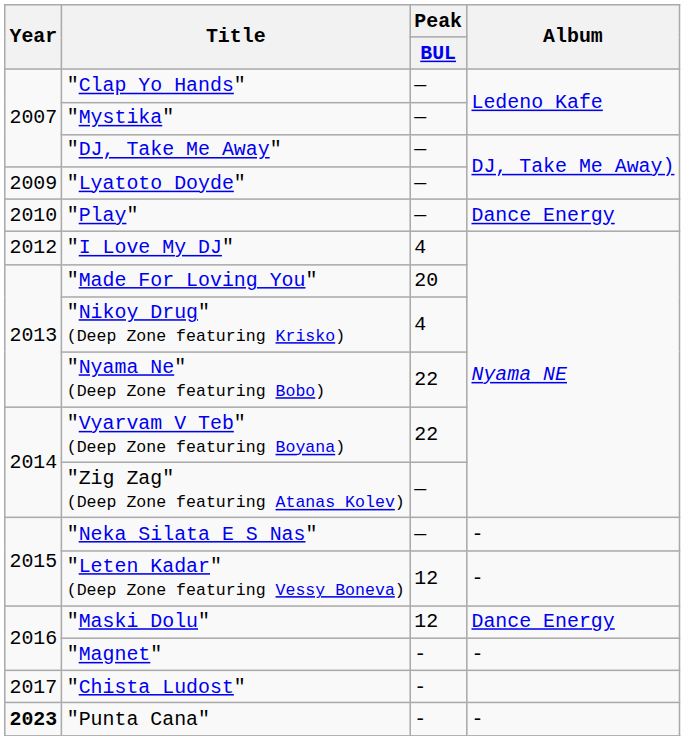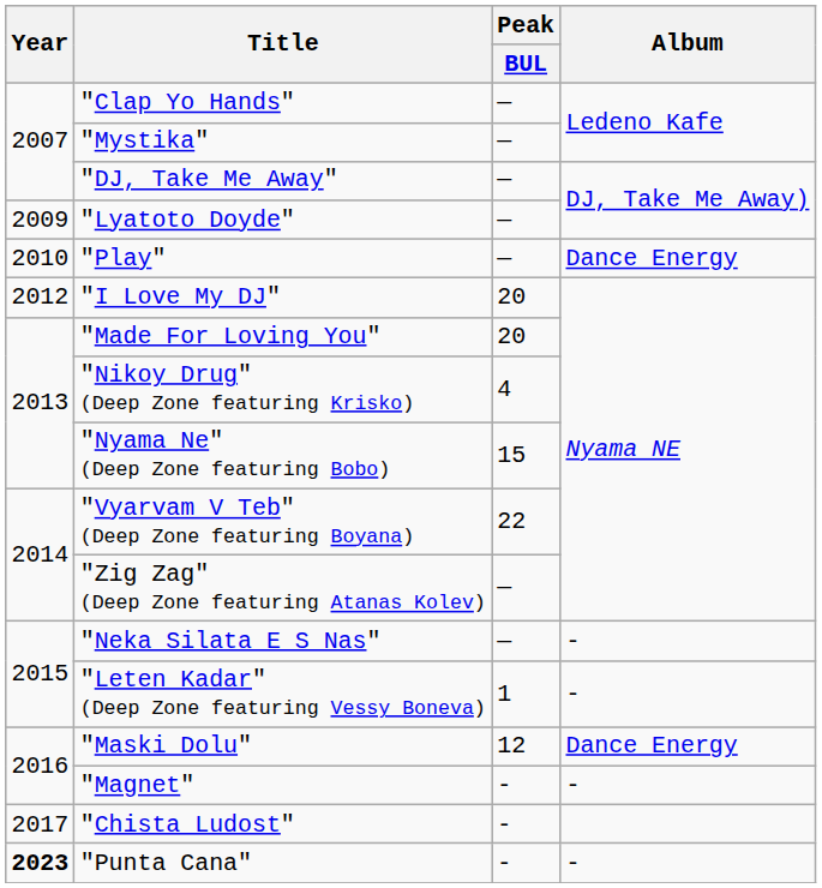"I Love My DJ" | Peak / BUL: 4 -> 20
"Nyama Ne" (Deep Zone featuring Bobo) | Peak / BUL: 22 -> 15
"Leten Kadar" (Deep Zone featuring Vessy Boneva) | Peak / BUL: 12 -> 1
